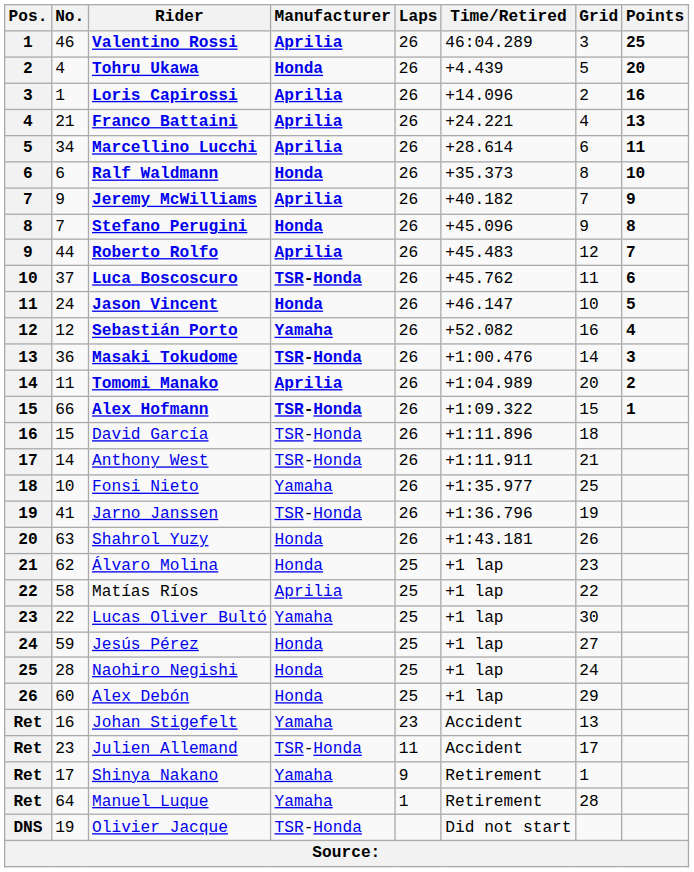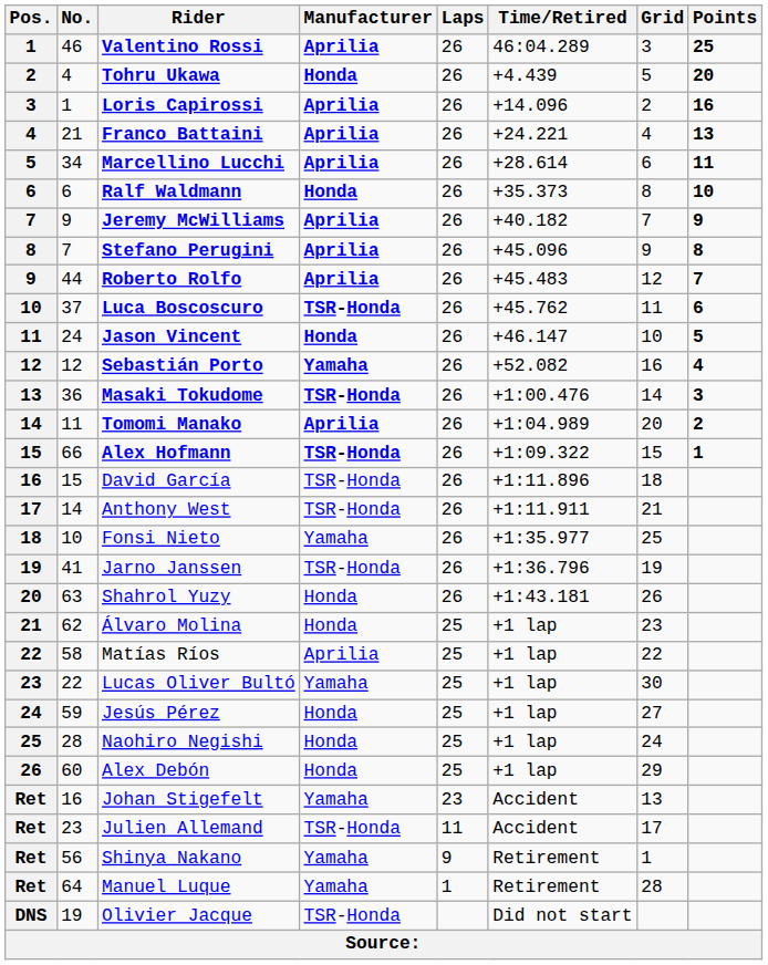Stefano Perugini | Manufacturer: Honda -> Aprilia
Shinya Nakano | No.: 17 -> 56
